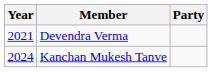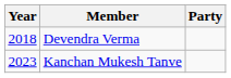Devendra Verma | Year: 2021 -> 2018
Kanchan Mukesh Tanve | Year: 2024 -> 2023
